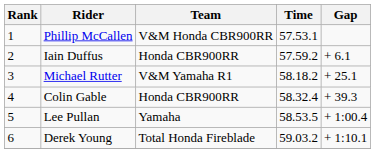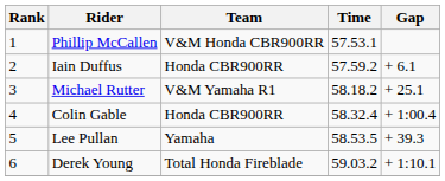Colin Gable | Gap: + 39.3 -> + 1:00.4
Lee Pullan | Gap: + 1:00.4 -> + 39.3
